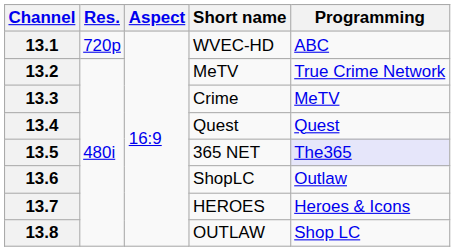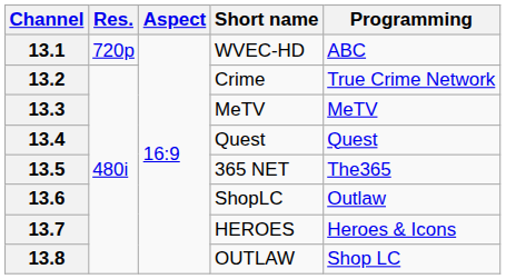13.2 | Short name: MeTV -> Crime
13.3 | Short name: Crime -> MeTV
13.5 | Programming: lavender background -> no background
